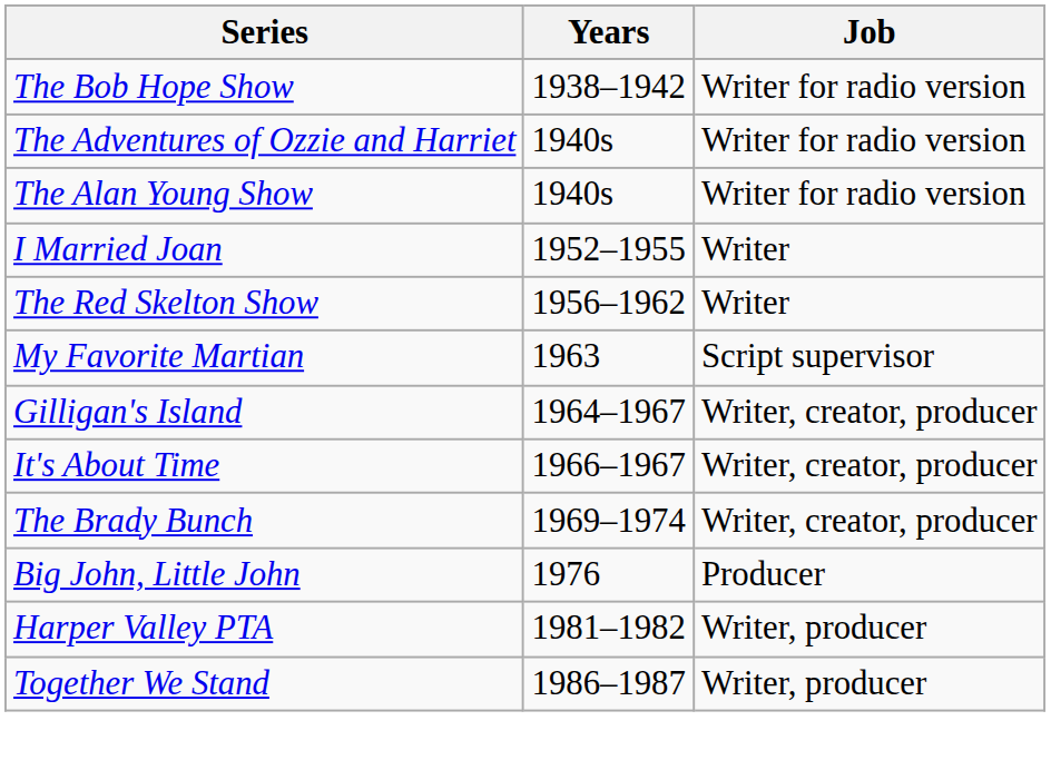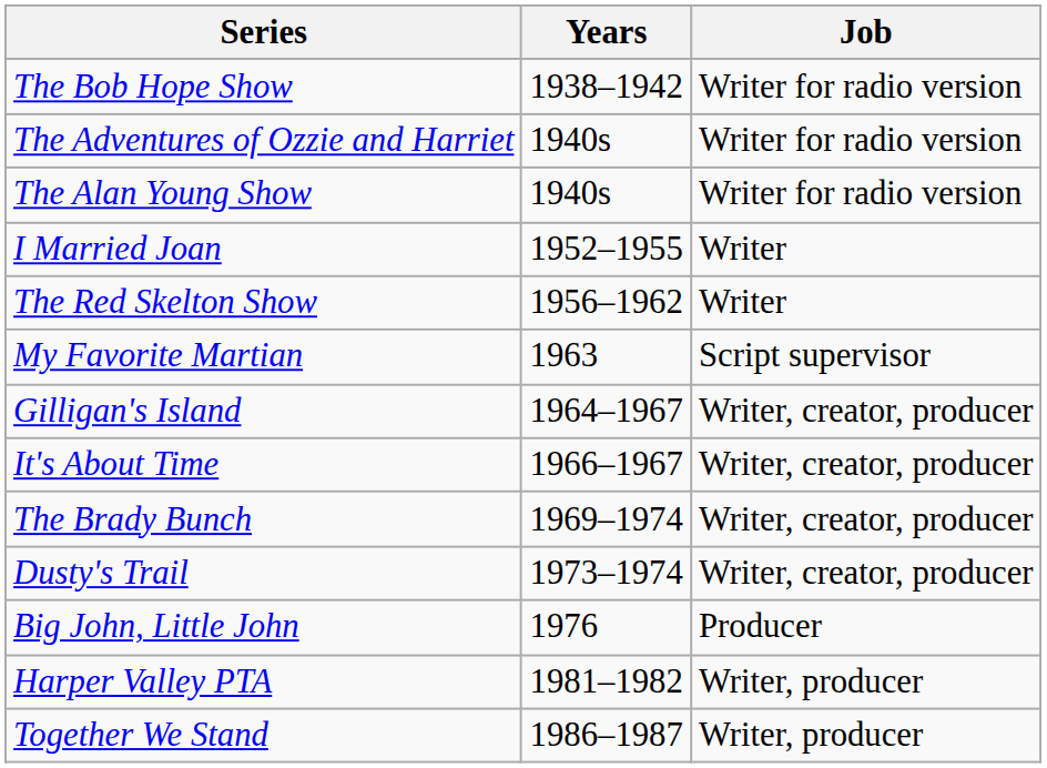+ row: Dusty's Trail | 1973–1974 | Writer, creator, producer
